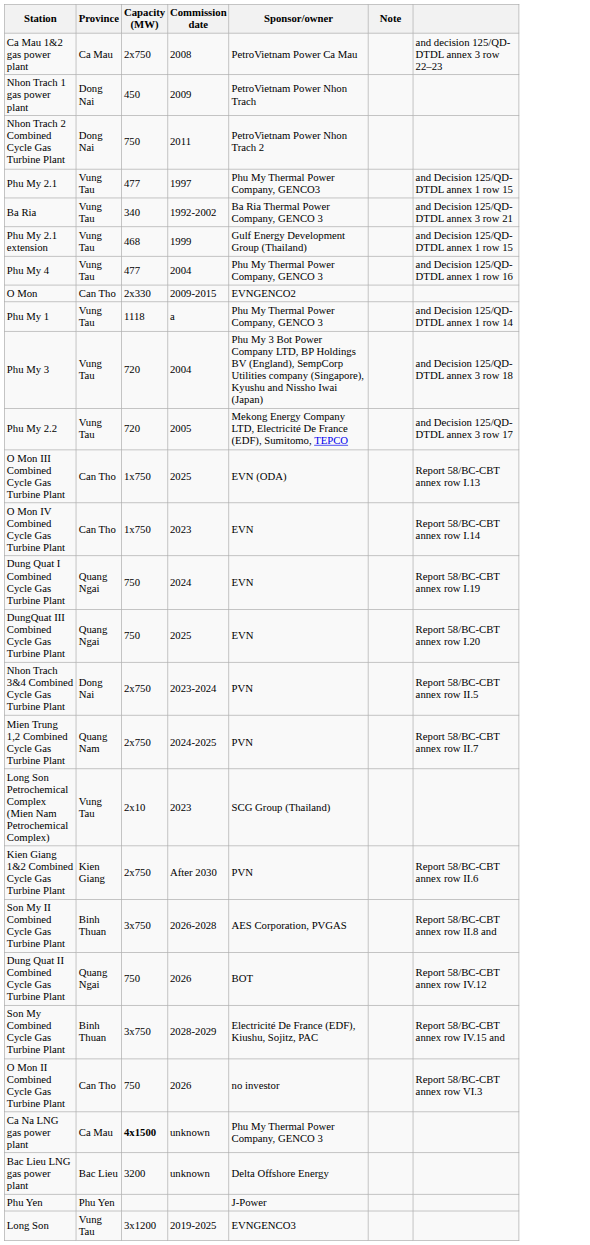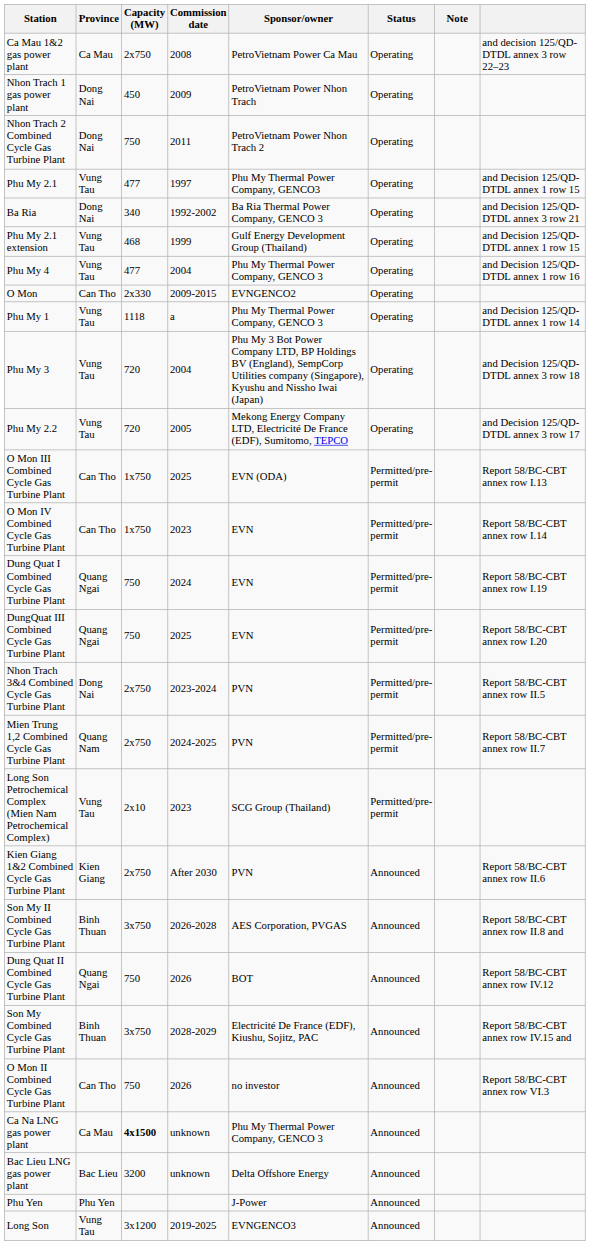+ column: Status | Operating | Operating | Operating | Operating | Operating | Operating | Operating | Operating | Operating | Operating | Operating | Permitted/pre-permit | Permitted/pre-permit | Permitted/pre-permit | Permitted/pre-permit | Permitted/pre-permit | Permitted/pre-permit | Permitted/pre-permit | Announced | Announced | Announced | Announced | Announced | Announced | Announced | Announced | Announced
Ba Ria | Province: Vung Tau -> Dong Nai
